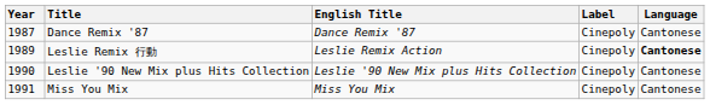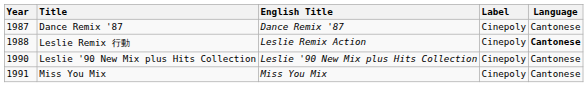Leslie Remix 行動 | Year: 1989 -> 1988
